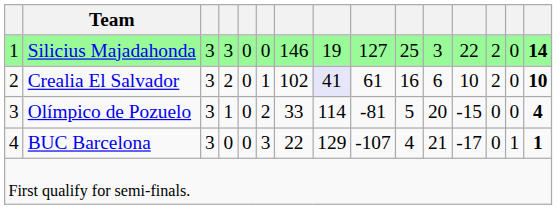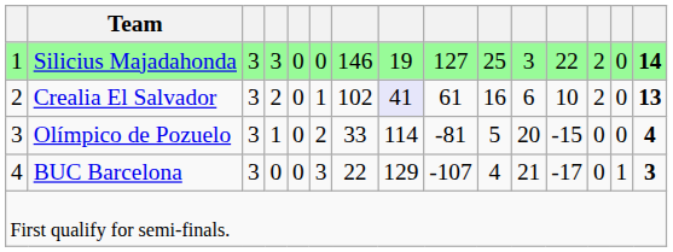Crealia El Salvador | column 15: 10 -> 13
BUC Barcelona | column 15: 1 -> 3
